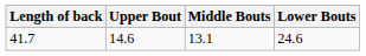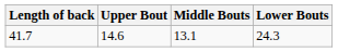41.7 | Lower Bouts: 24.6 -> 24.3
